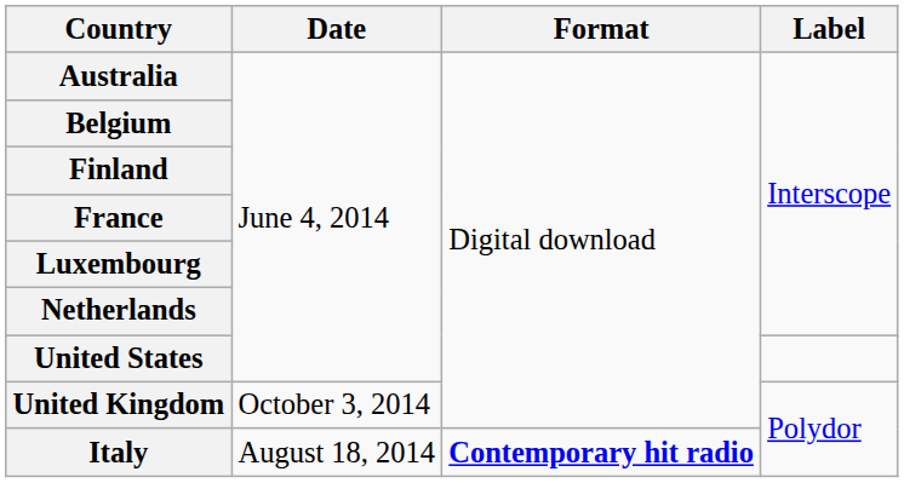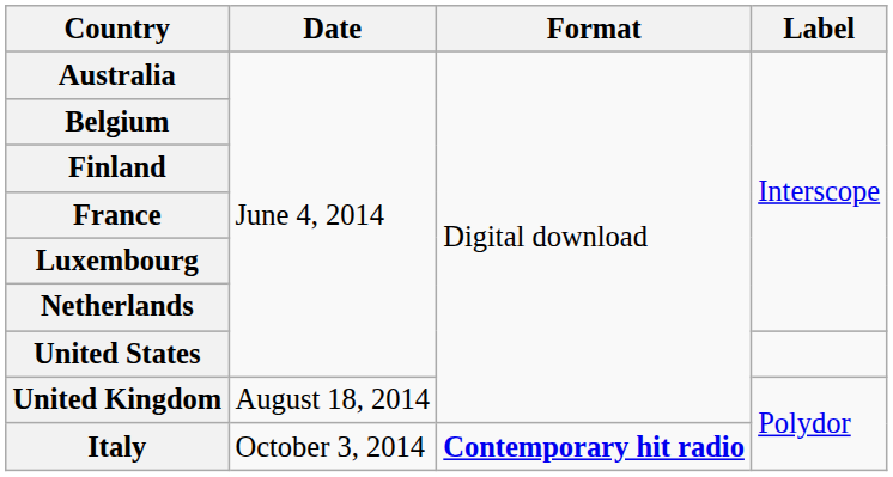United Kingdom | Date: October 3, 2014 -> August 18, 2014
Italy | Date: August 18, 2014 -> October 3, 2014
